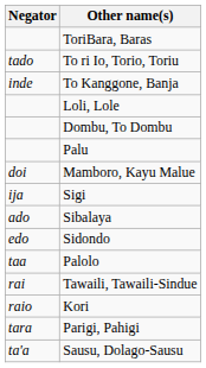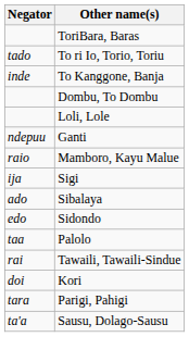rows swapped: Dombu, To Dombu <-> Loli, Lole
+ row: ndepuu | Ganti
- row: Palu
Mamboro, Kayu Malue | Negator: doi -> raio
Kori | Negator: raio -> doi
